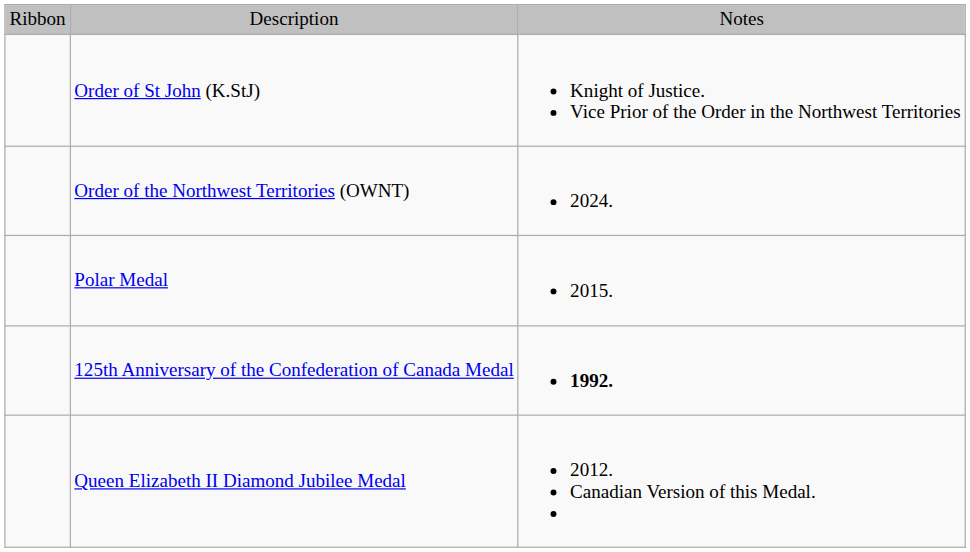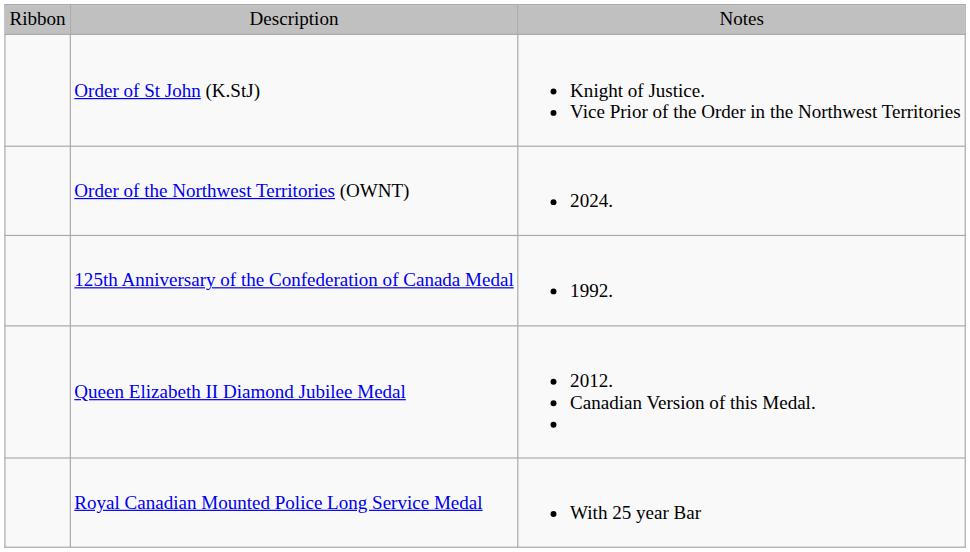- row: Polar Medal | 2015.
125th Anniversary of the Confederation of Canada Medal | column 3: bold -> normal
+ row: Royal Canadian Mounted Police Long Service Medal | With 25 year Bar
